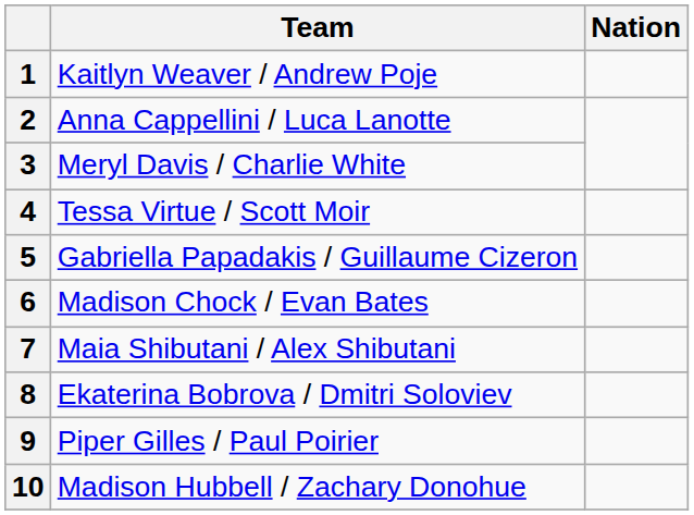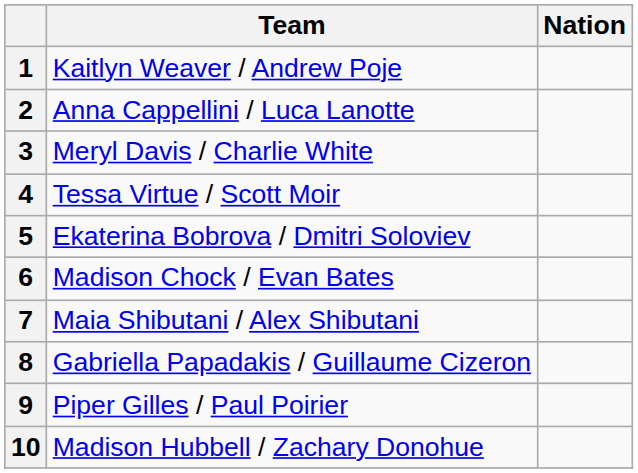5 | Team: Gabriella Papadakis / Guillaume Cizeron -> Ekaterina Bobrova / Dmitri Soloviev
8 | Team: Ekaterina Bobrova / Dmitri Soloviev -> Gabriella Papadakis / Guillaume Cizeron
